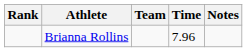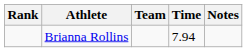Brianna Rollins | Time: 7.96 -> 7.94
